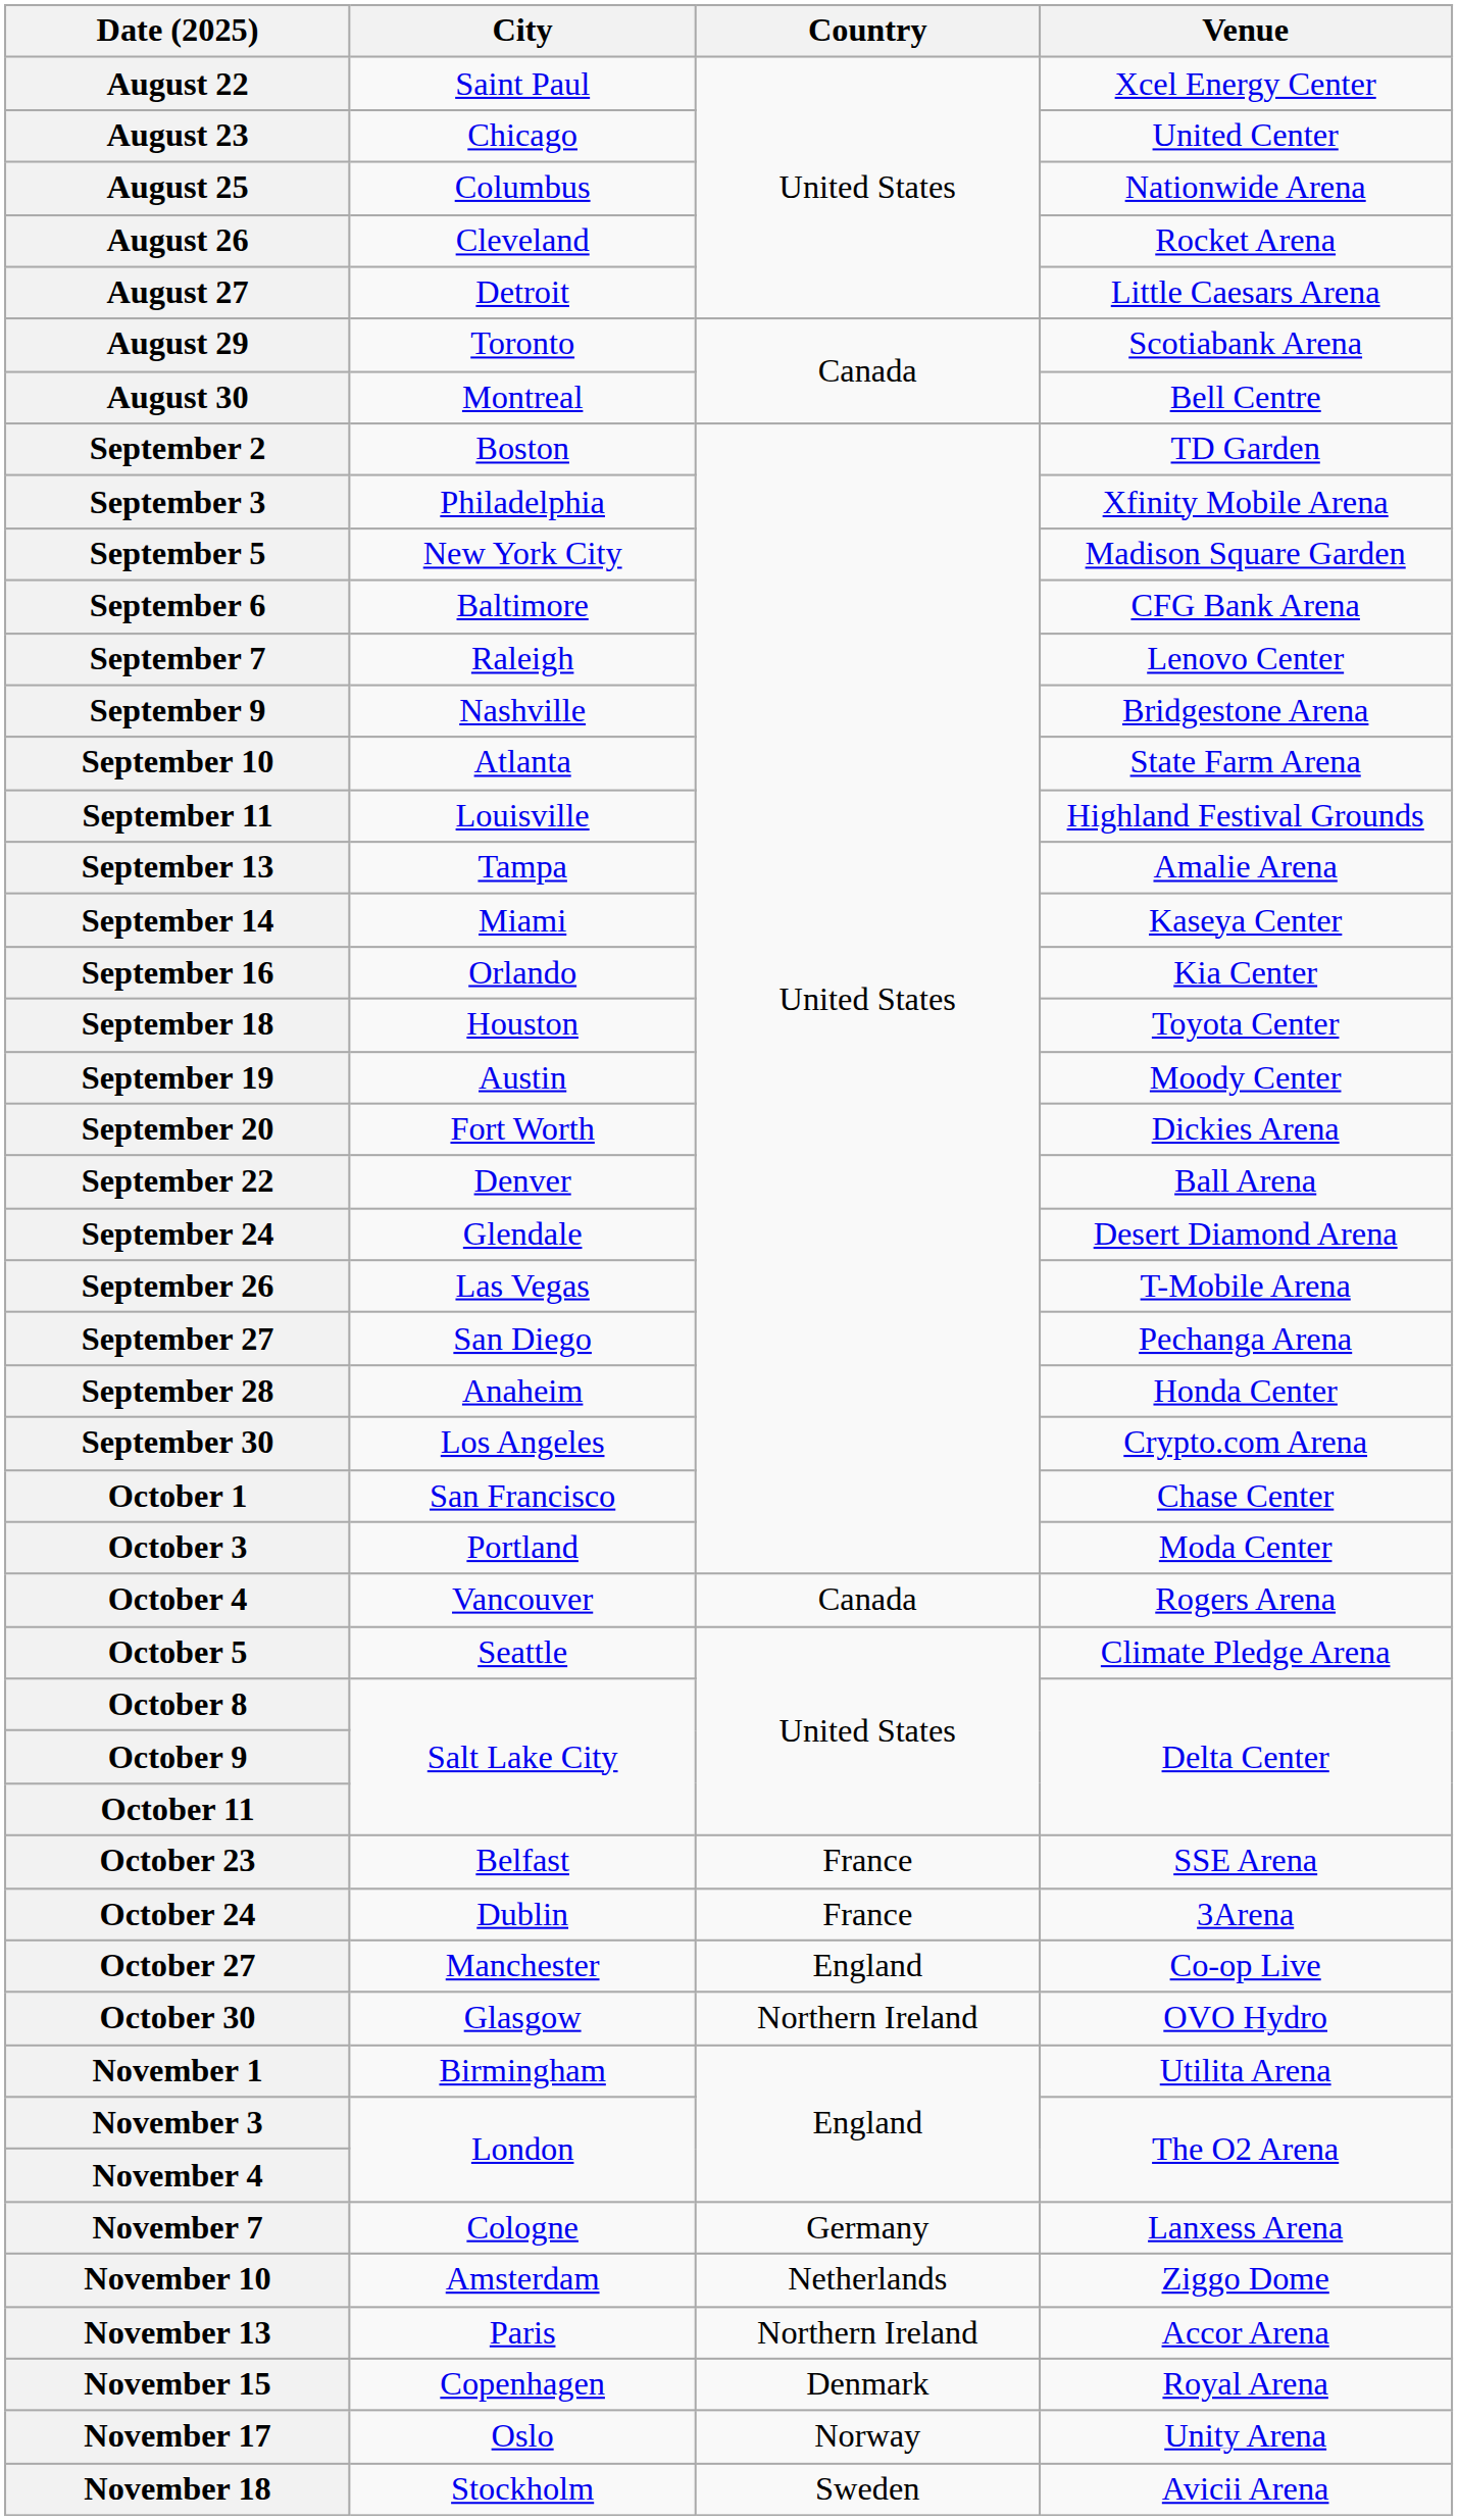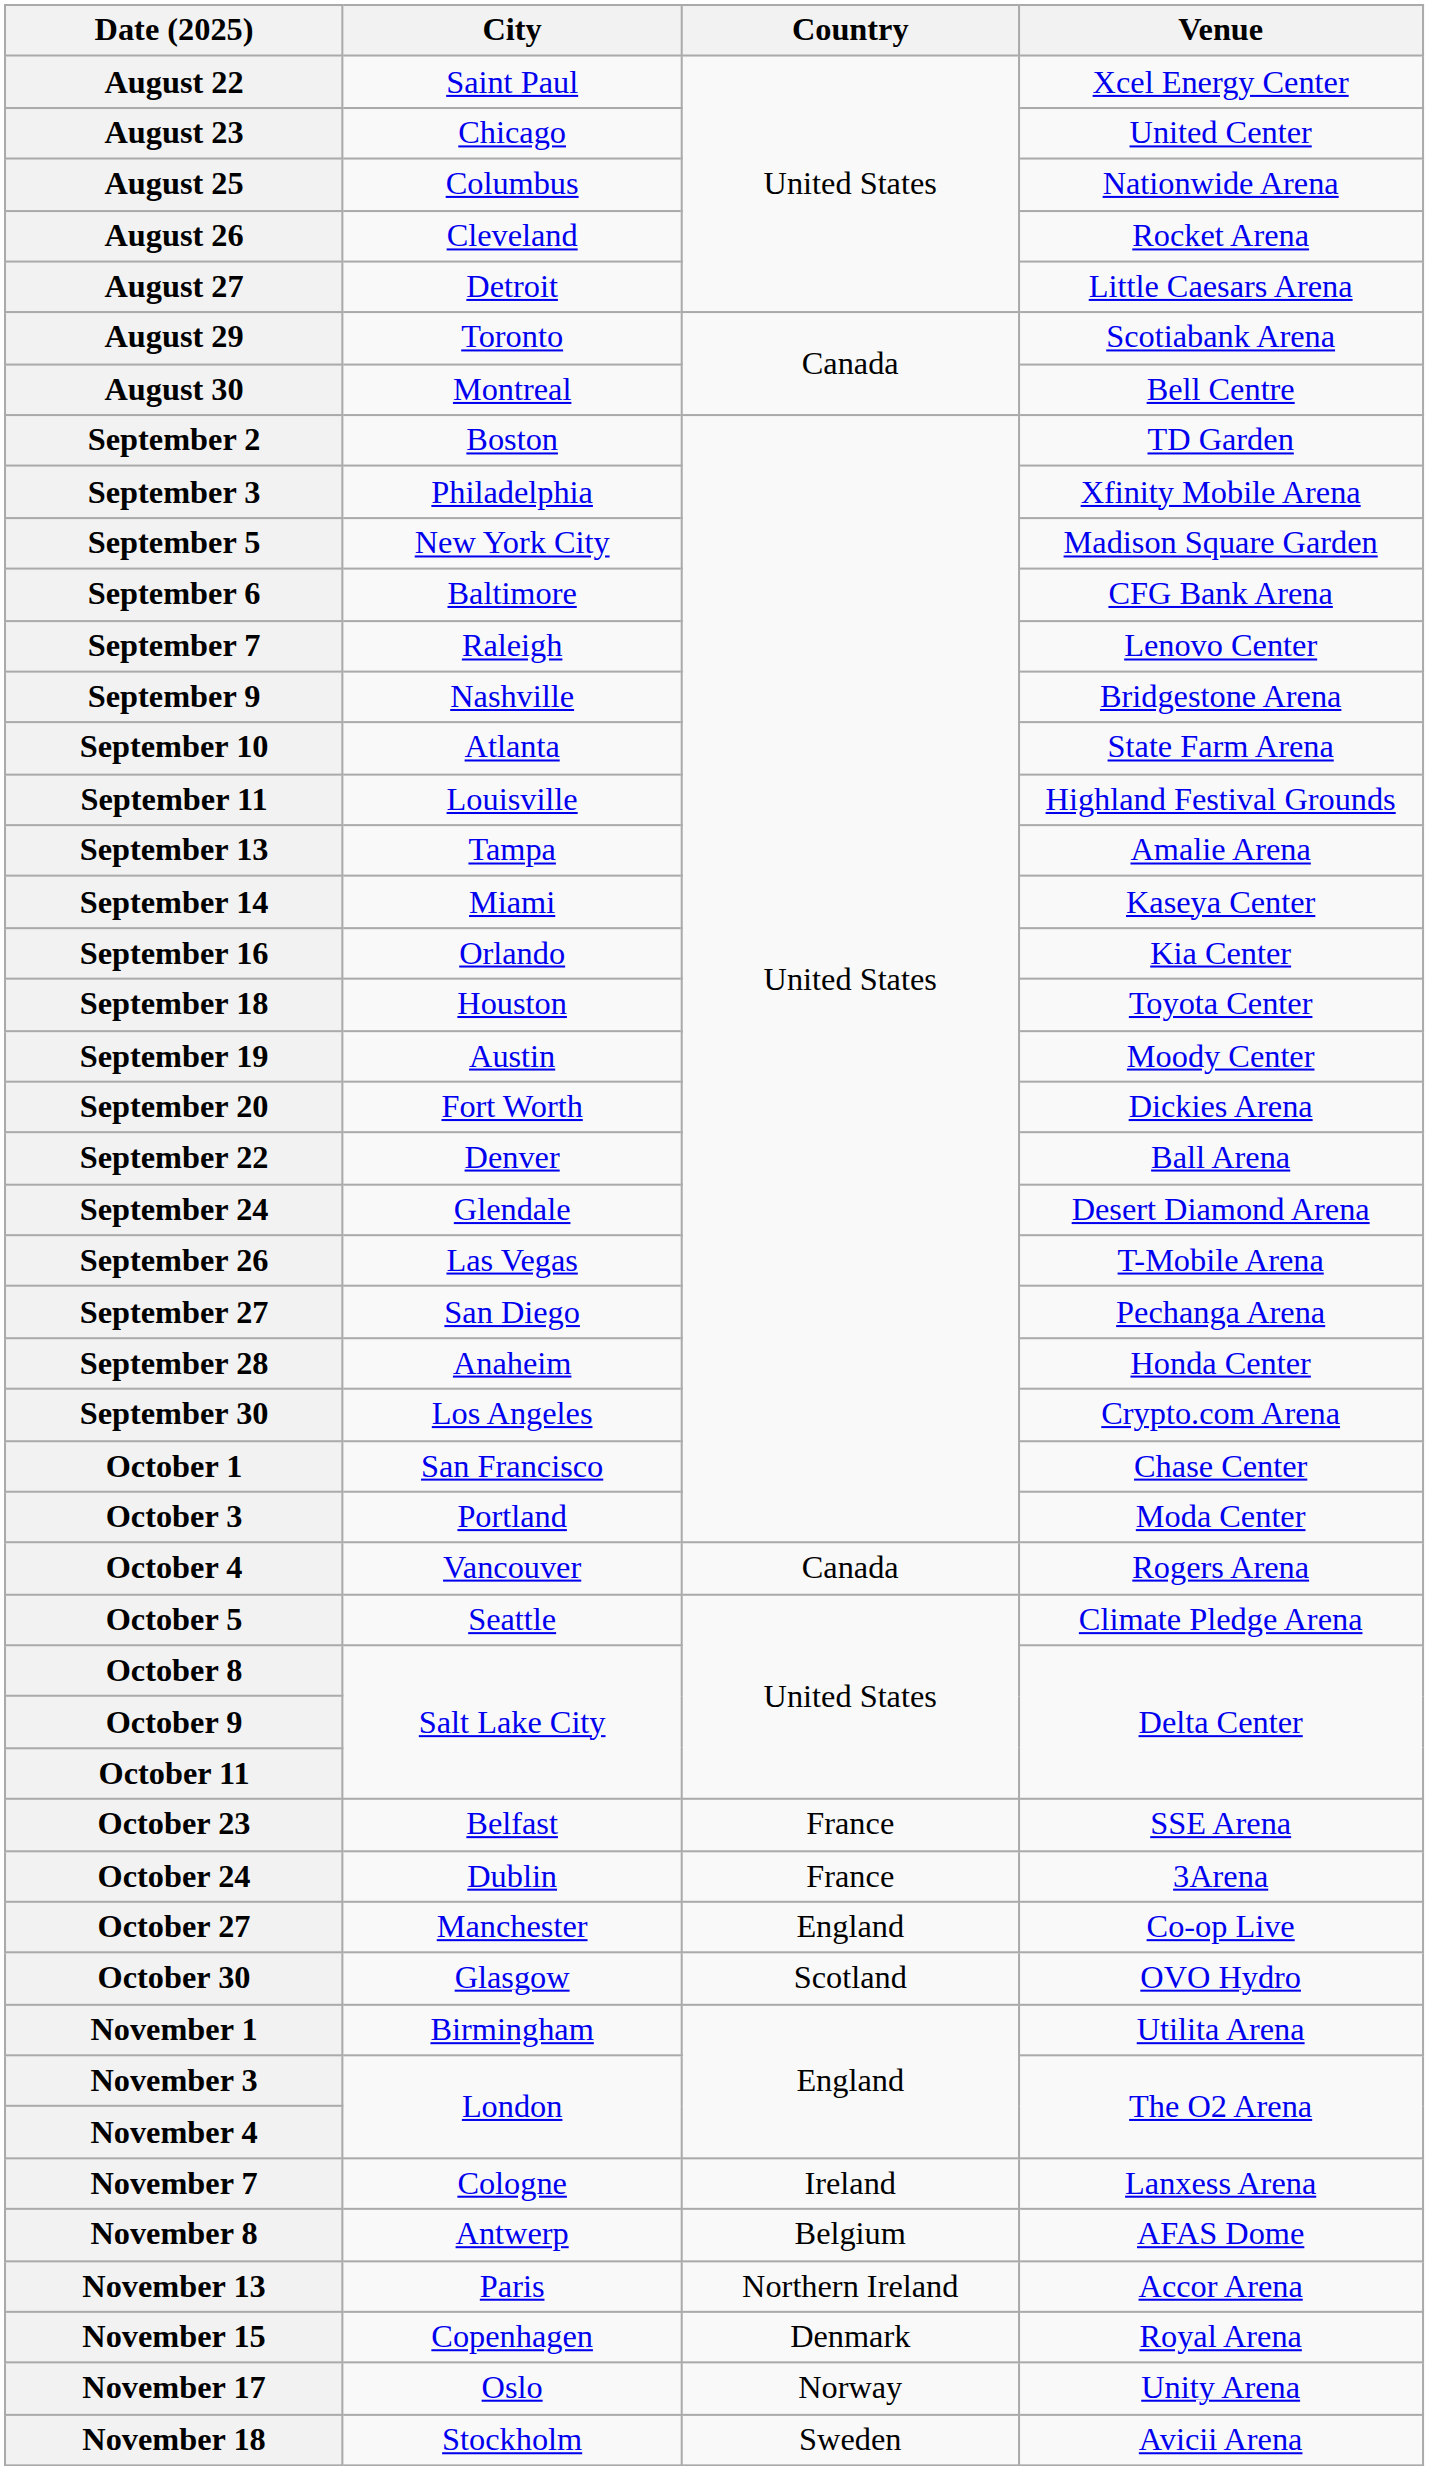October 30 | Country: Northern Ireland -> Scotland
November 7 | Country: Germany -> Ireland
+ row: November 8 | Antwerp | Belgium | AFAS Dome
- row: November 10 | Amsterdam | Netherlands | Ziggo Dome
